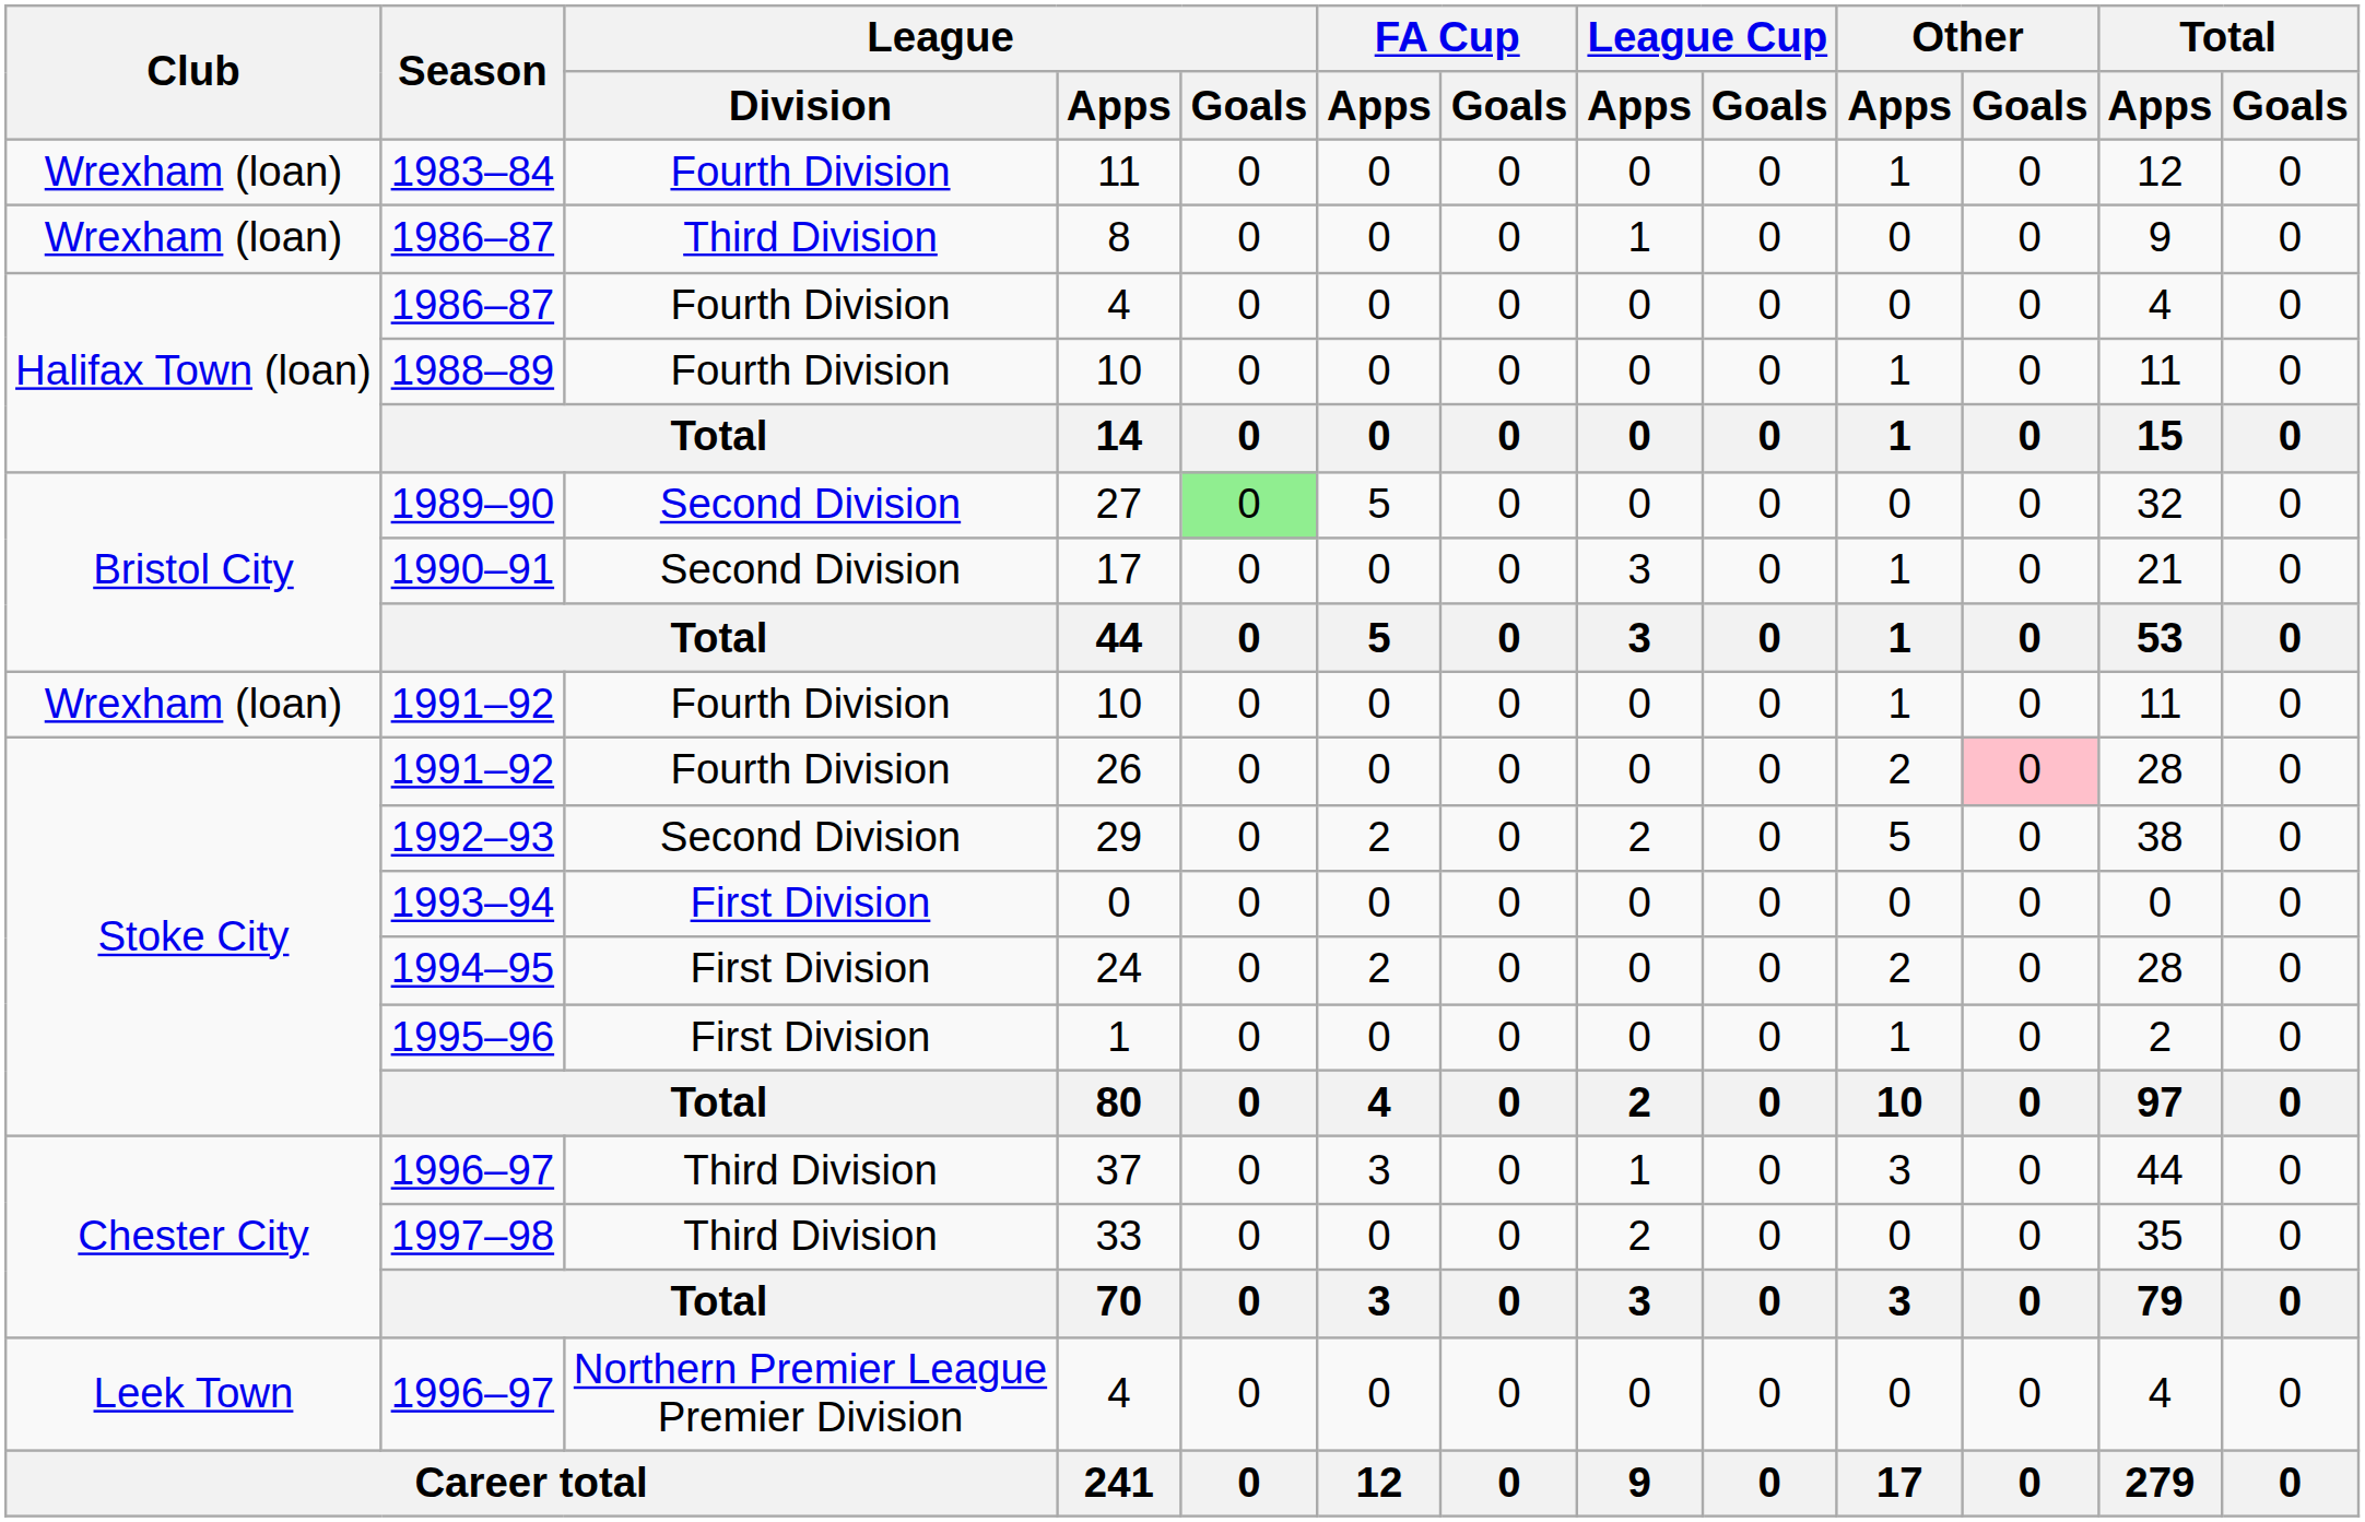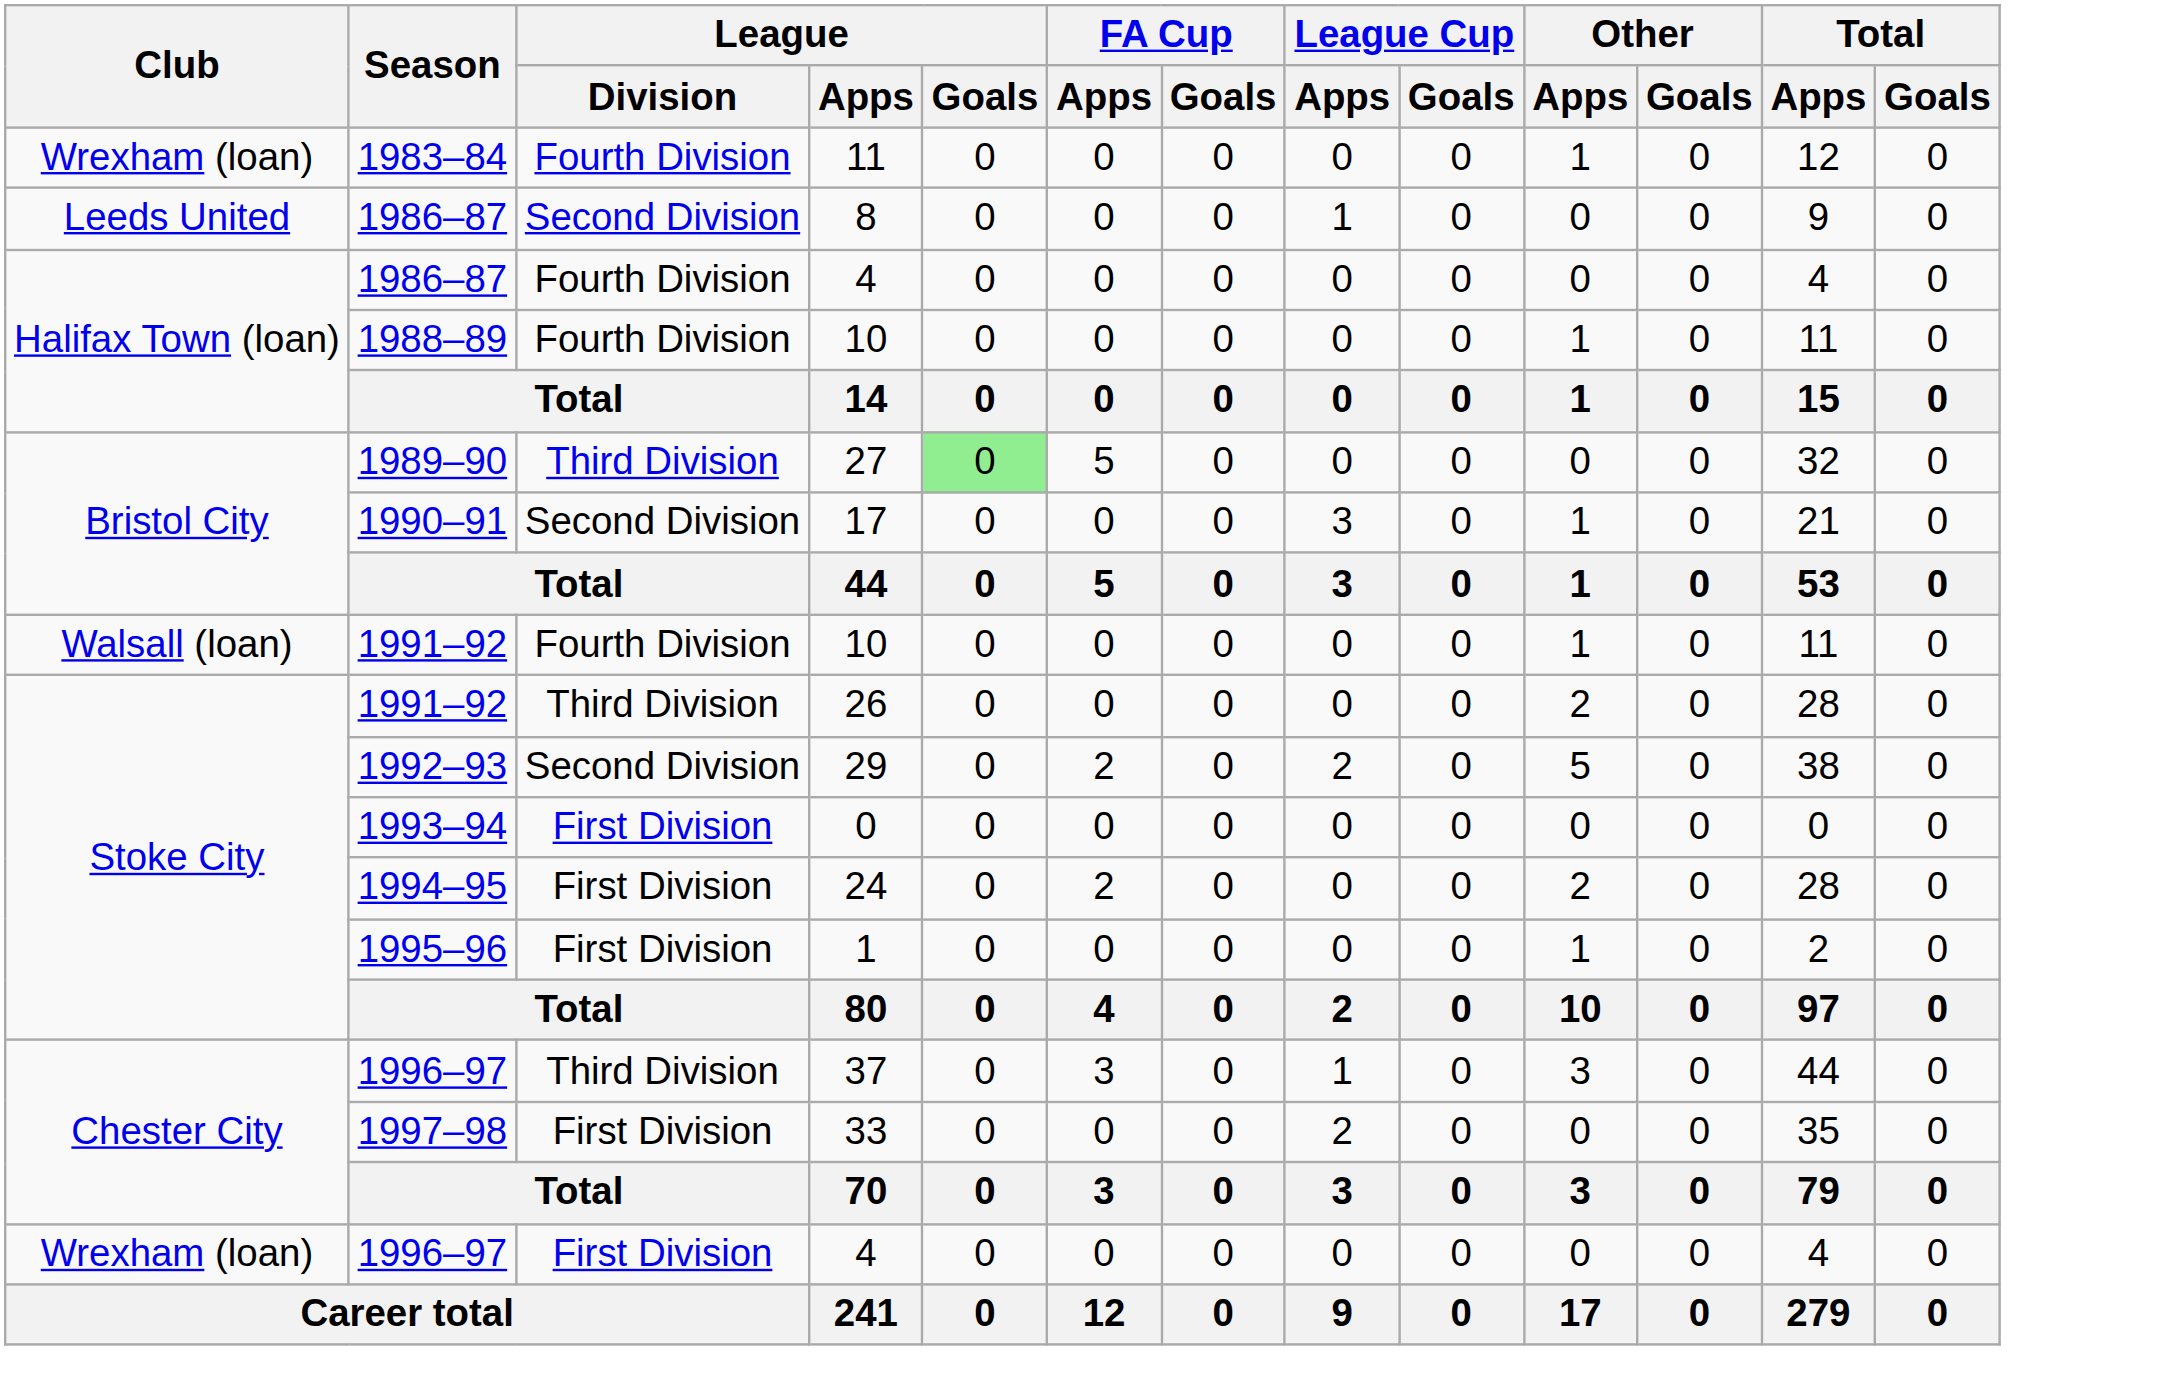8 | Club: Wrexham (loan) -> Leeds United
8 | League / Division: Third Division -> Second Division
27 | League / Division: Second Division -> Third Division
1991–92 / 10 | Club: Wrexham (loan) -> Walsall (loan)
26 | League / Division: Fourth Division -> Third Division
26 | Other / Goals: pink background -> no background
33 | League / Division: Third Division -> First Division
1996–97 / 4 | Club: Leek Town -> Wrexham (loan)
1996–97 / 4 | League / Division: Northern Premier League Premier Division -> First Division
